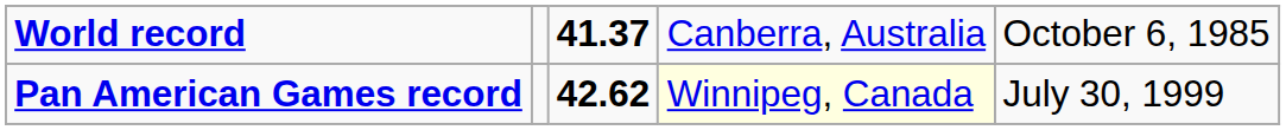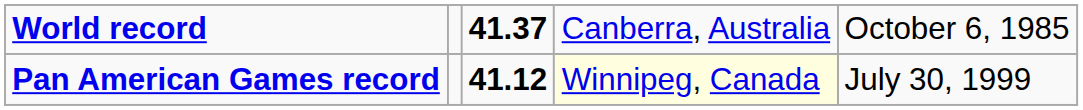Pan American Games record | column 3: 42.62 -> 41.12
